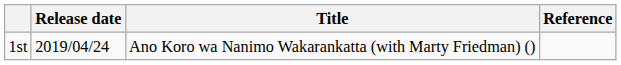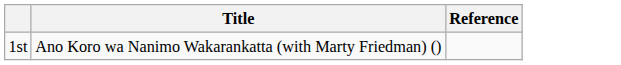- column: Release date | 2019/04/24
